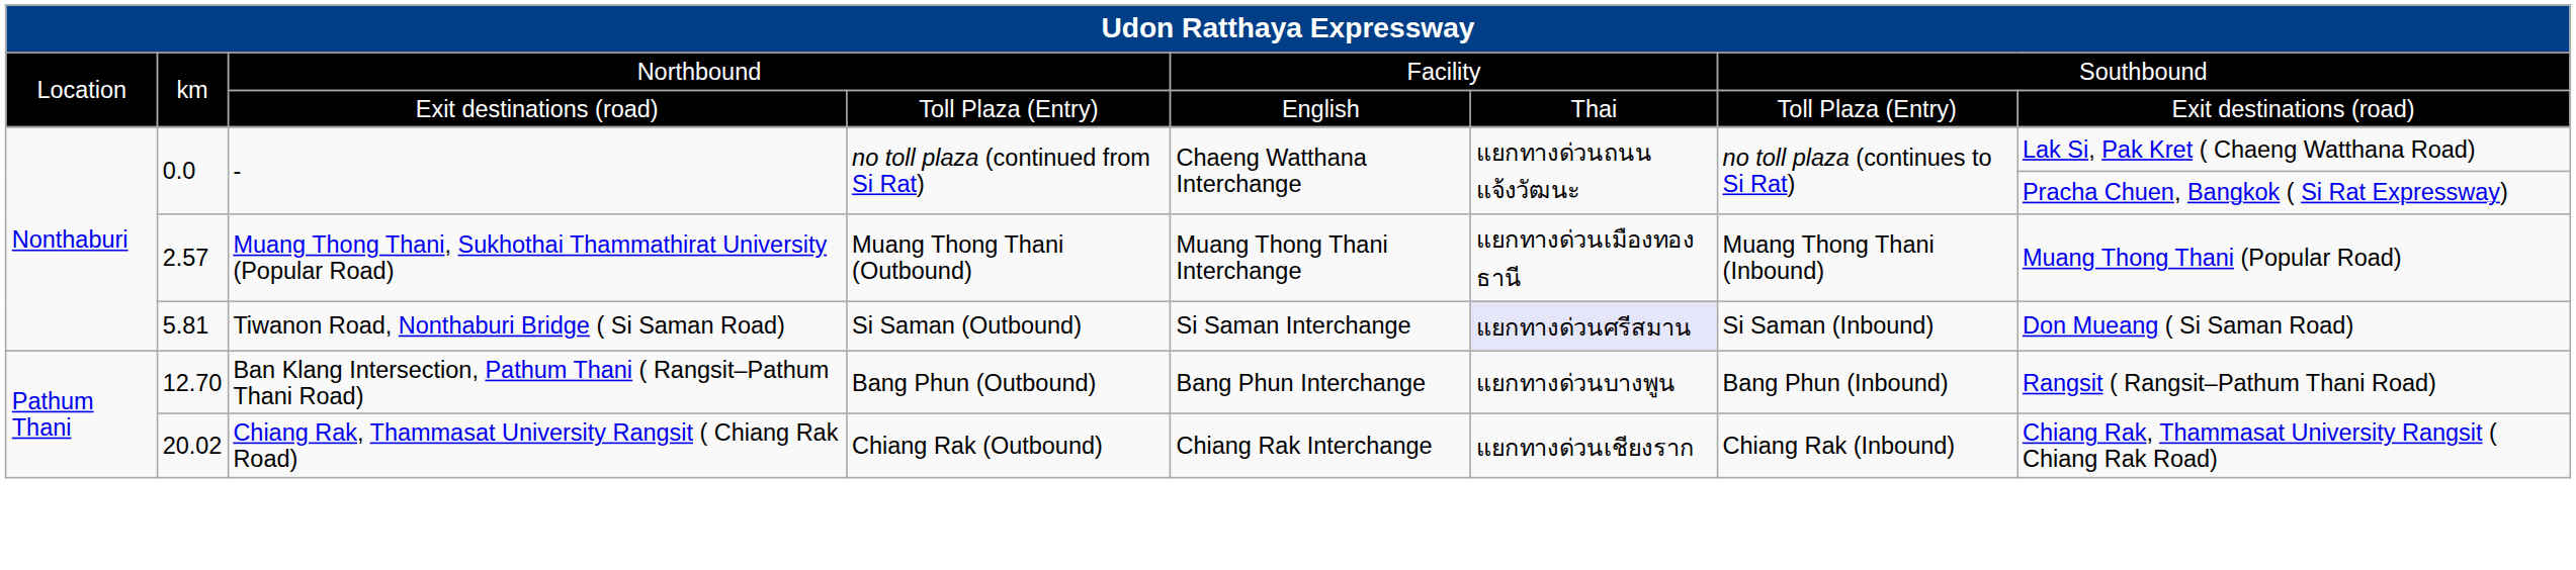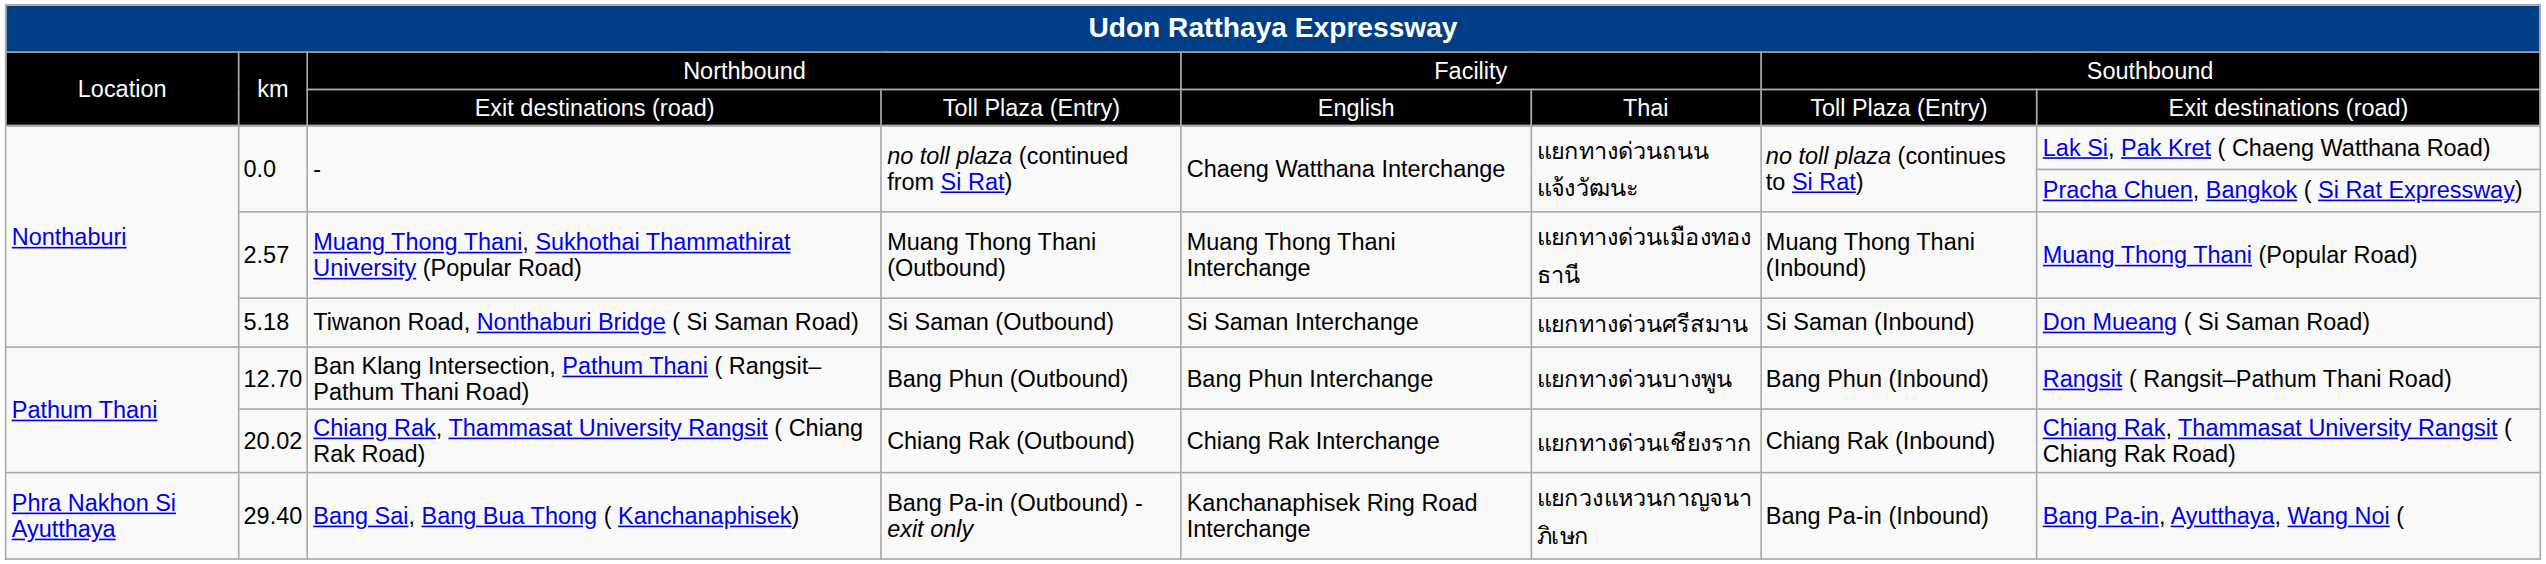Tiwanon Road, Nonthaburi Bridge ( Si Saman Road) | column 2: 5.81 -> 5.18
Tiwanon Road, Nonthaburi Bridge ( Si Saman Road) | column 6: lavender background -> no background
+ row: Phra Nakhon Si Ayutthaya | 29.40 | Bang Sai, Bang Bua Thong ( Kanchanaphisek) | Bang Pa-in (Outbound) - exit only | Kanchanaphisek Ring Road Interchange | แยกวงแหวนกาญจนาภิเษก | Bang Pa-in (Inbound) | Bang Pa-in, Ayutthaya, Wang Noi (
